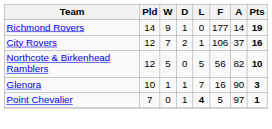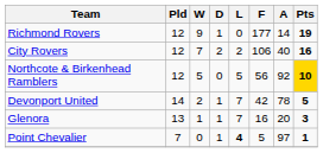Richmond Rovers | Pld: 14 -> 12
City Rovers | L: 1 -> 2
City Rovers | A: 37 -> 40
Northcote & Birkenhead Ramblers | A: 82 -> 92
Northcote & Birkenhead Ramblers | Pts: no background -> gold background
+ row: Devonport United | 14 | 2 | 1 | 7 | 42 | 78 | 5
Glenora | Pld: 10 -> 13
Glenora | A: 90 -> 20
